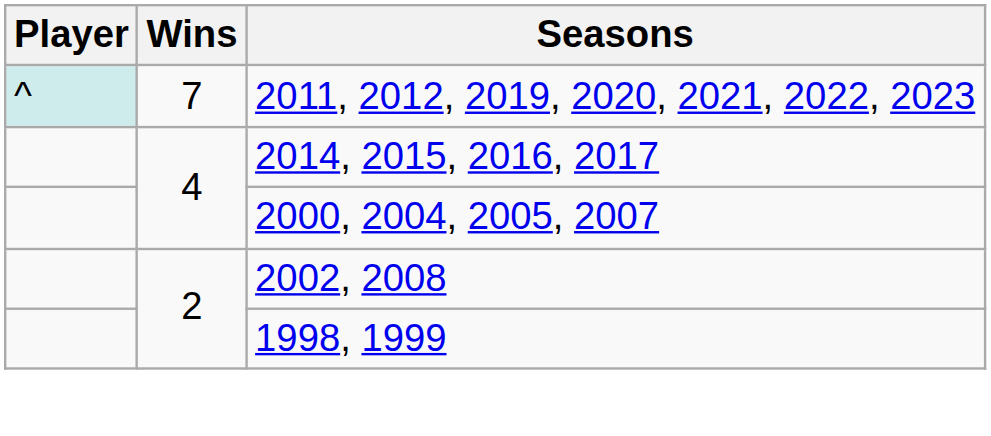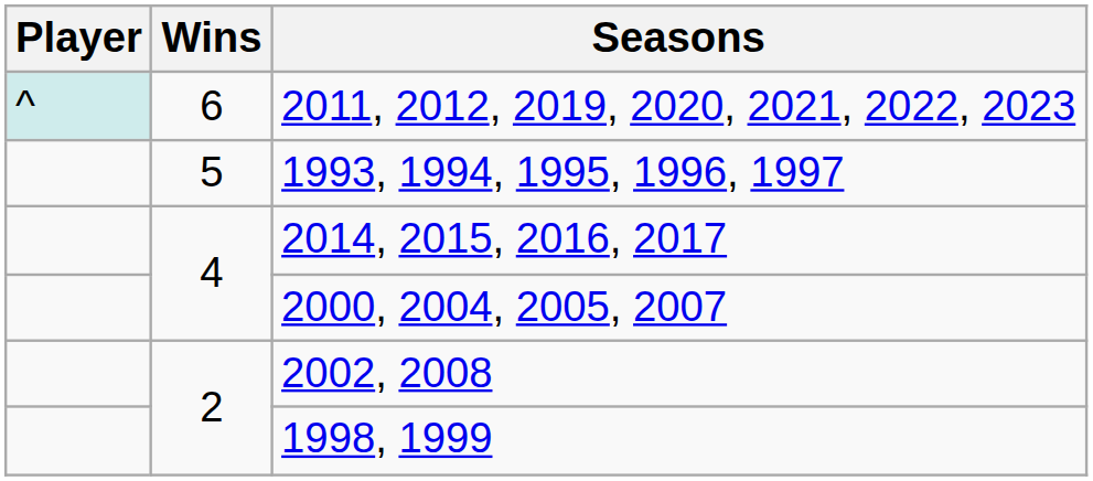2011, 2012, 2019, 2020, 2021, 2022, 2023 | Wins: 7 -> 6
+ row: 5 | 1993, 1994, 1995, 1996, 1997
